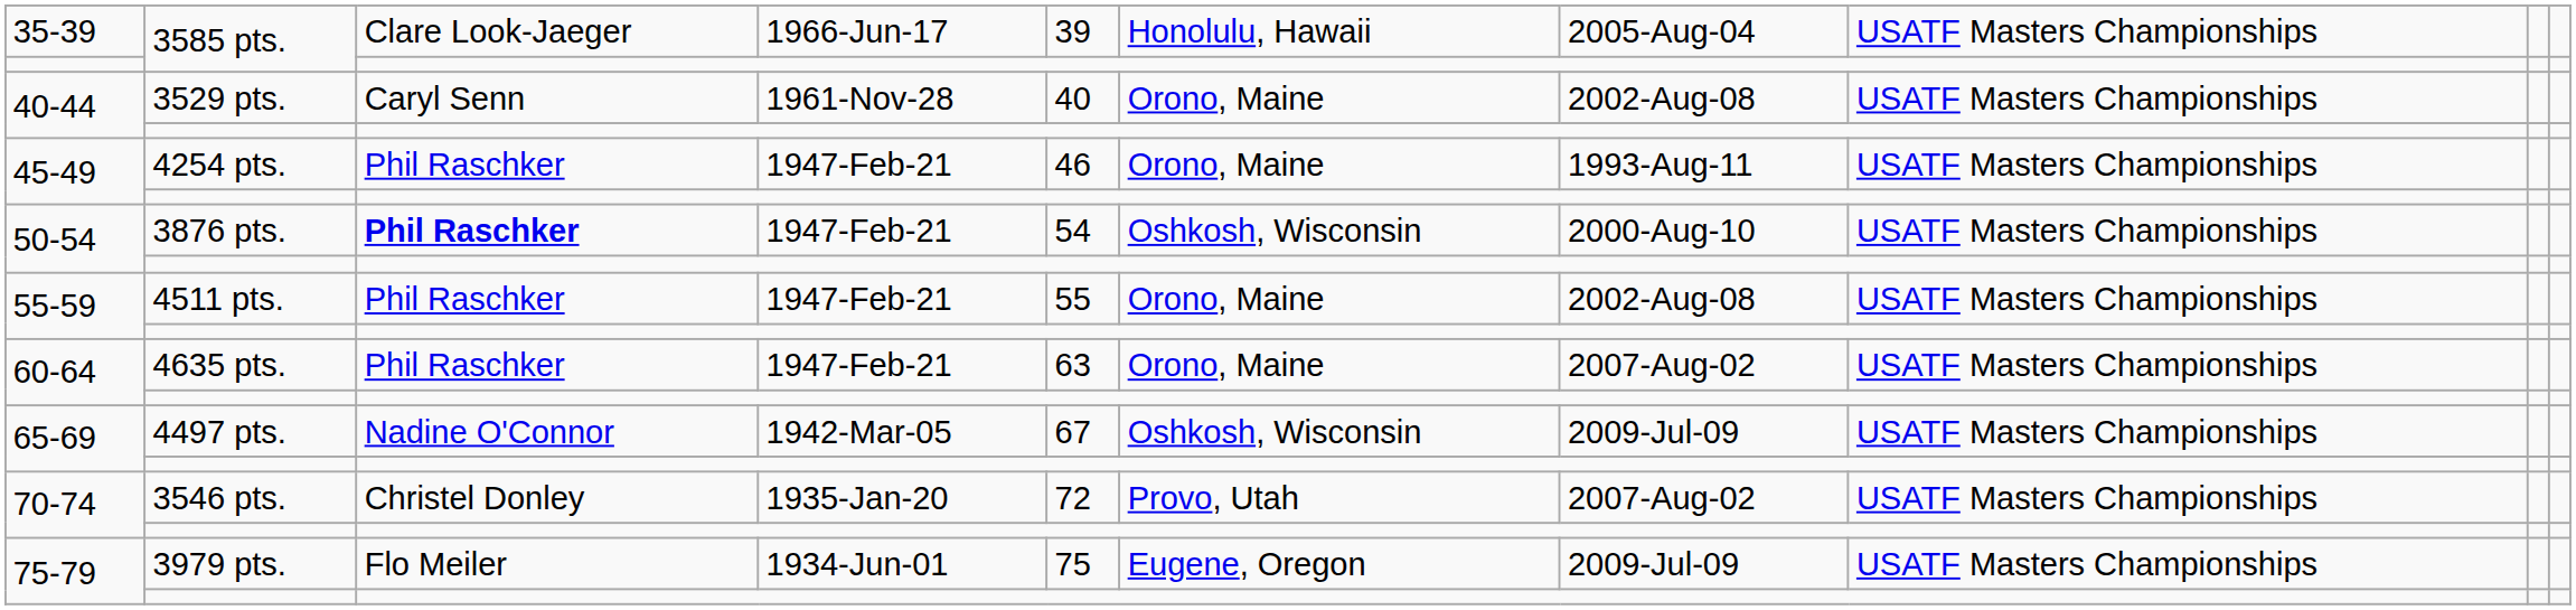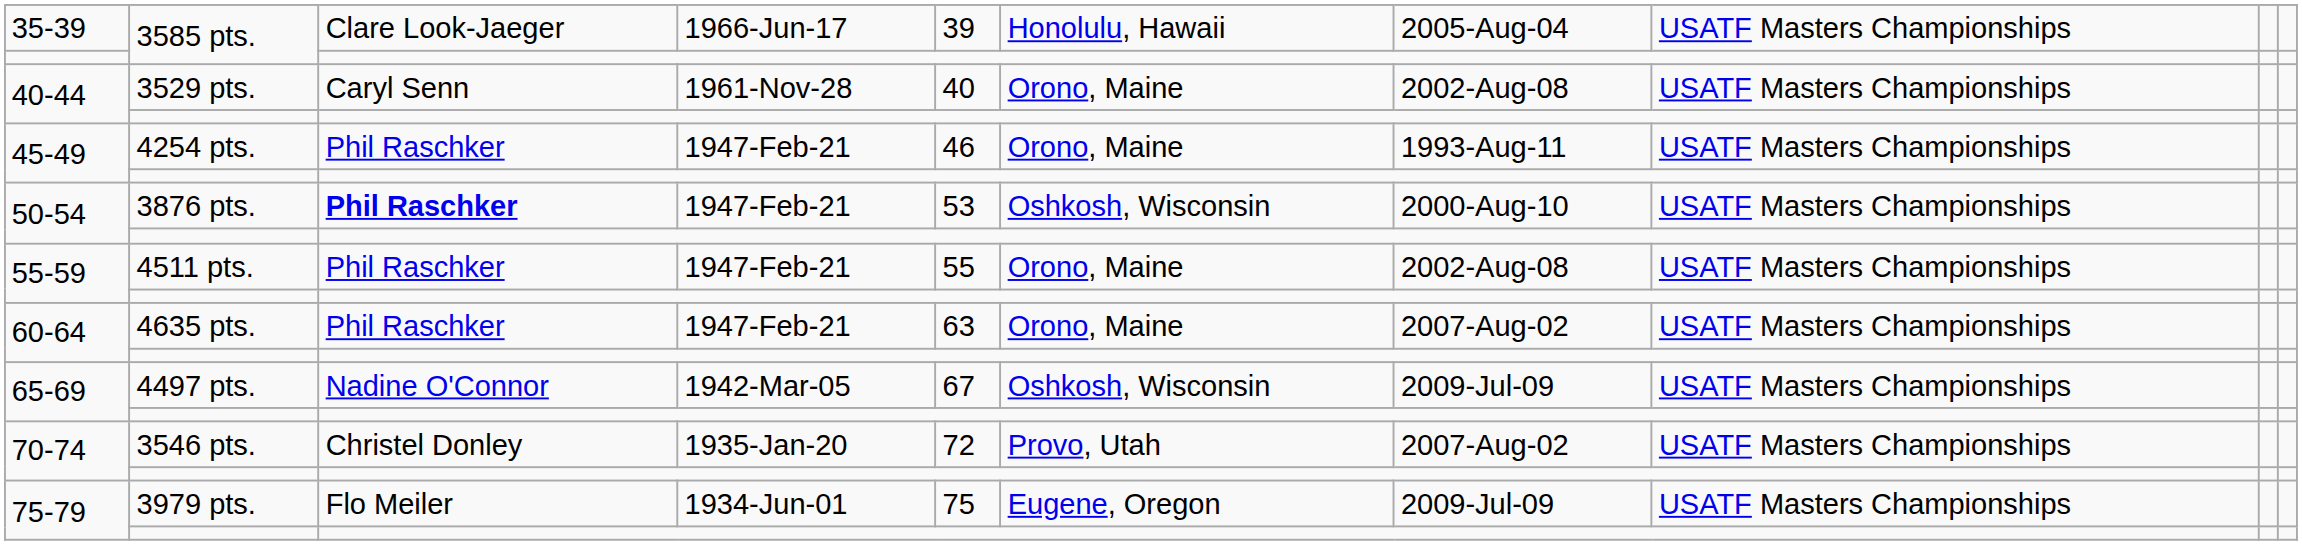3876 pts. | column 5: 54 -> 53
